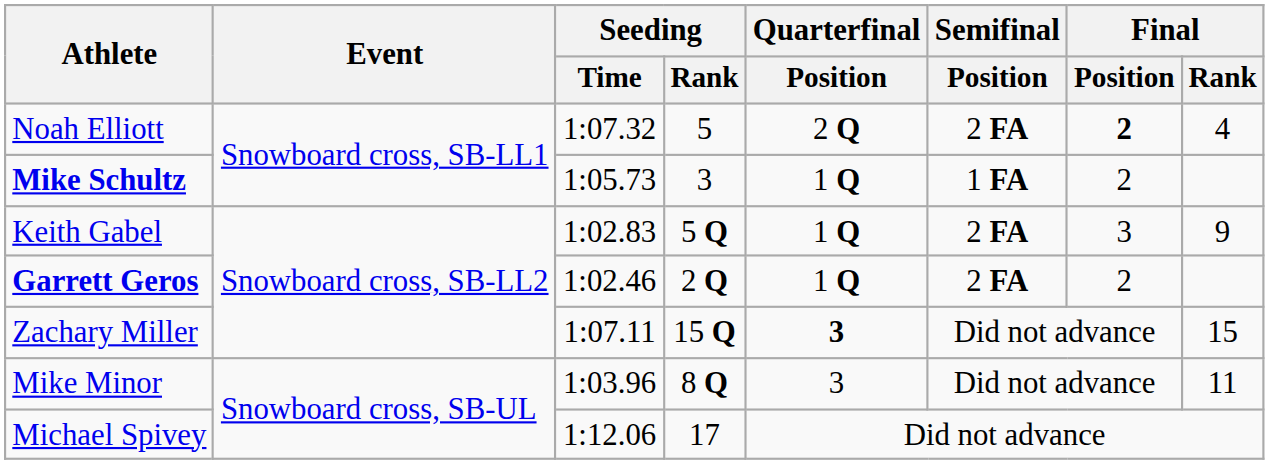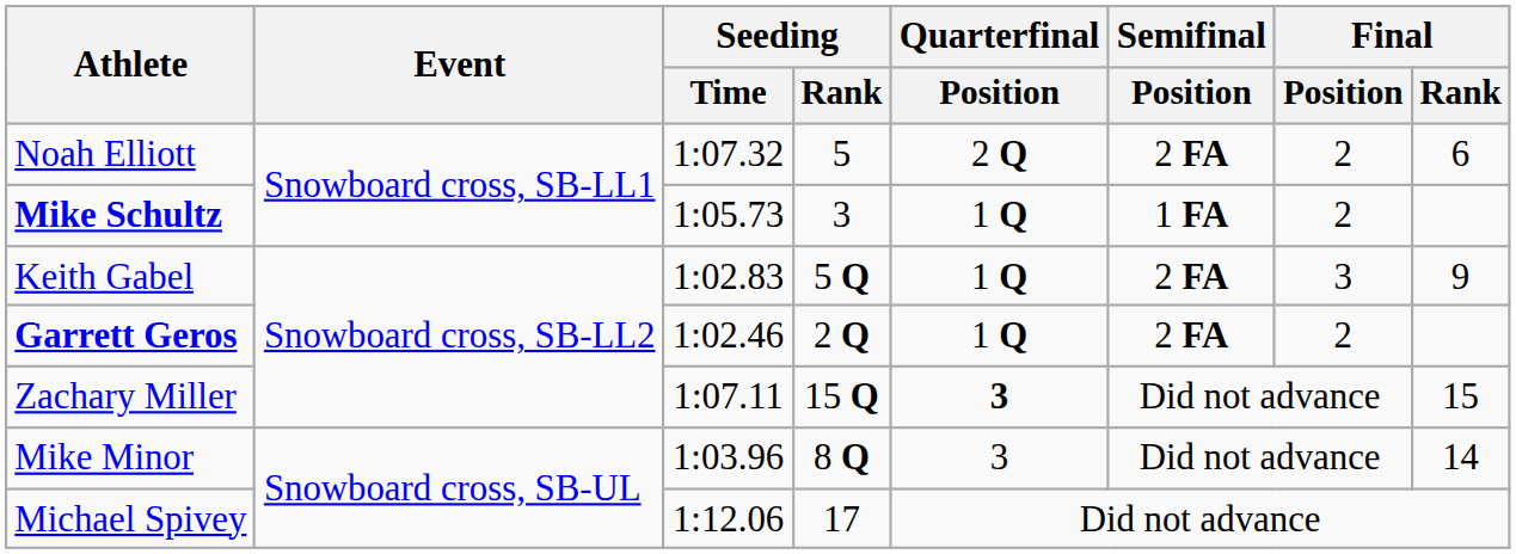Noah Elliott | Final / Position: bold -> normal
Noah Elliott | Final / Rank: 4 -> 6
Mike Minor | Final / Rank: 11 -> 14
